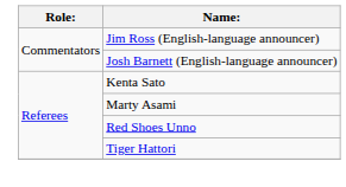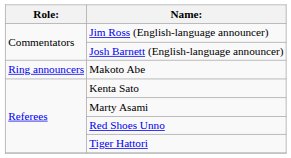+ row: Ring announcers | Makoto Abe
